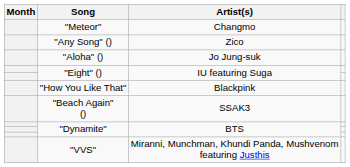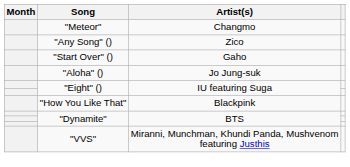+ row: "Start Over" () | Gaho
- row: "Beach Again" () | SSAK3
